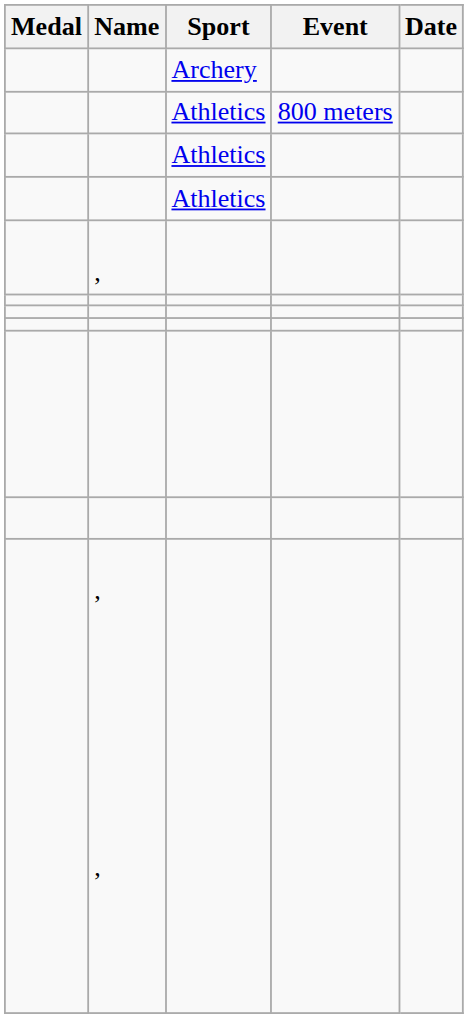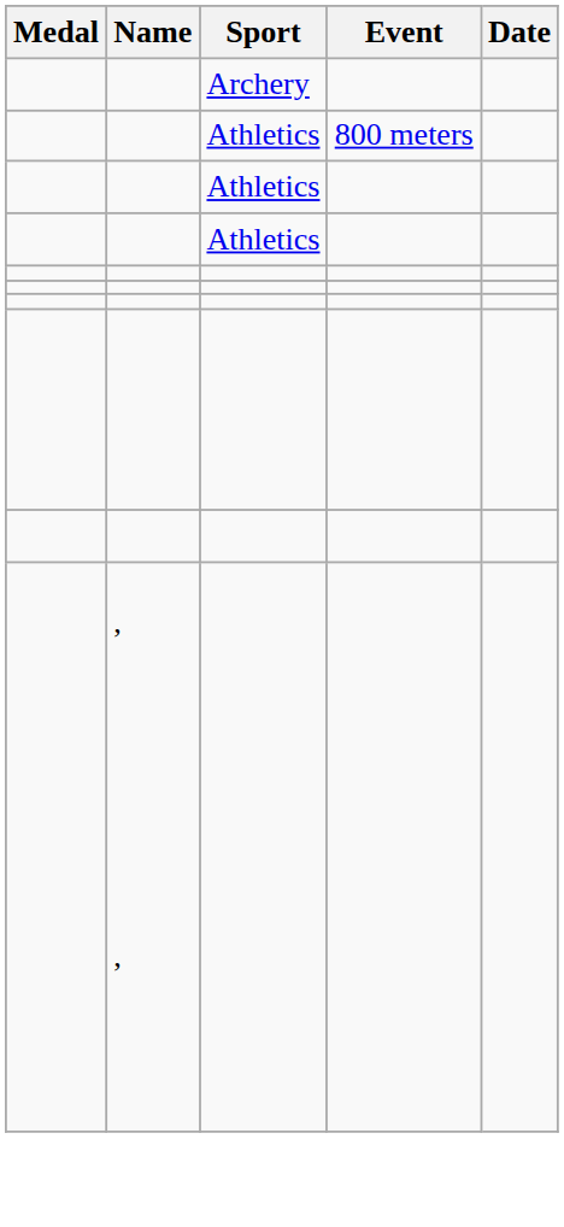- row: ,
